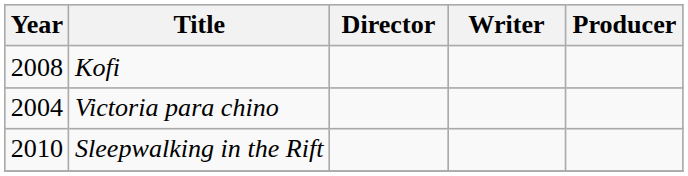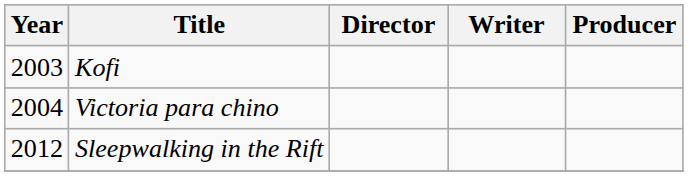Kofi | Year: 2008 -> 2003
Sleepwalking in the Rift | Year: 2010 -> 2012
